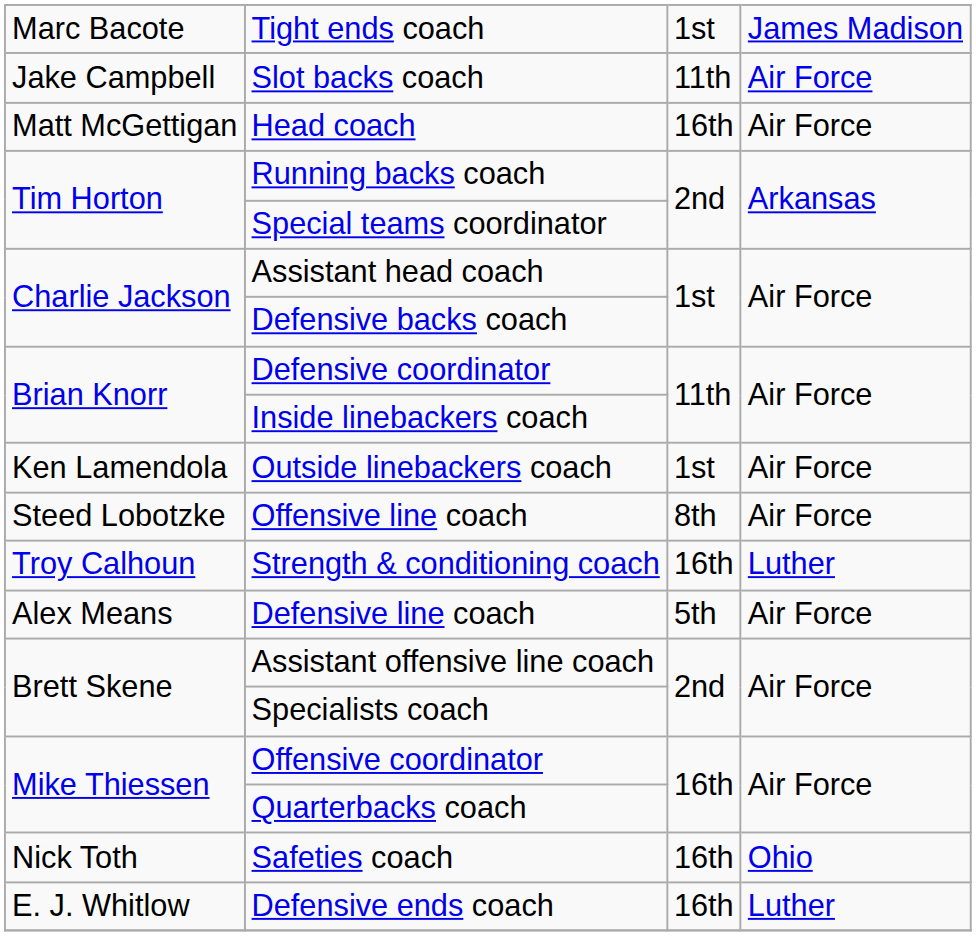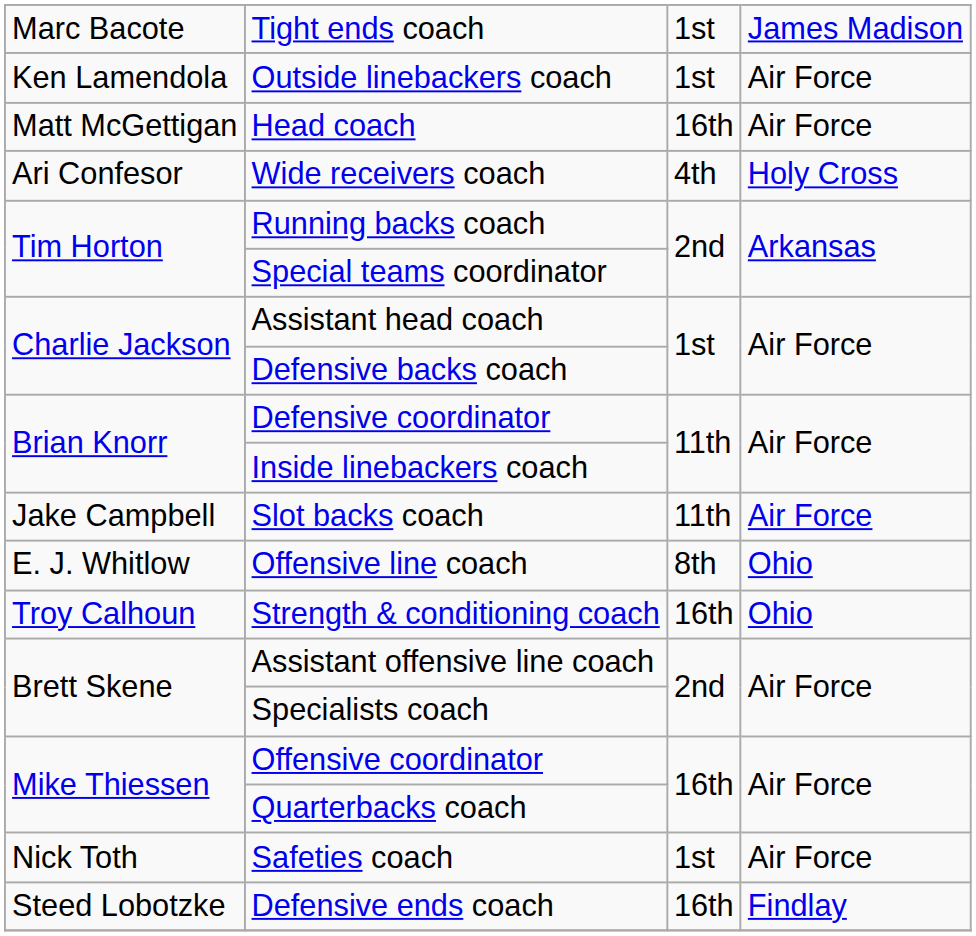rows swapped: Slot backs coach <-> Outside linebackers coach
+ row: Ari Confesor | Wide receivers coach | 4th | Holy Cross
Offensive line coach | column 1: Steed Lobotzke -> E. J. Whitlow
Offensive line coach | column 4: Air Force -> Ohio
Strength & conditioning coach | column 4: Luther -> Ohio
- row: Alex Means | Defensive line coach | 5th | Air Force
Safeties coach | column 3: 16th -> 1st
Safeties coach | column 4: Ohio -> Air Force
Defensive ends coach | column 1: E. J. Whitlow -> Steed Lobotzke
Defensive ends coach | column 4: Luther -> Findlay
